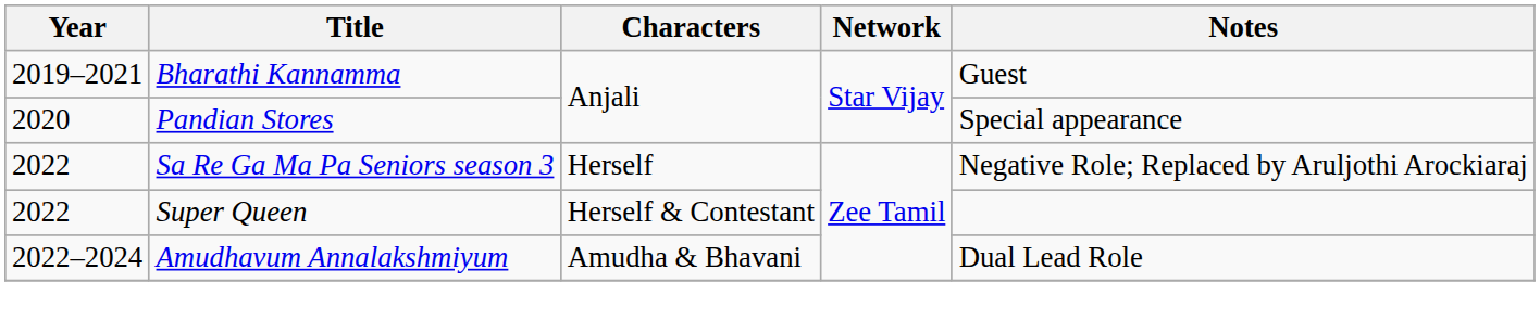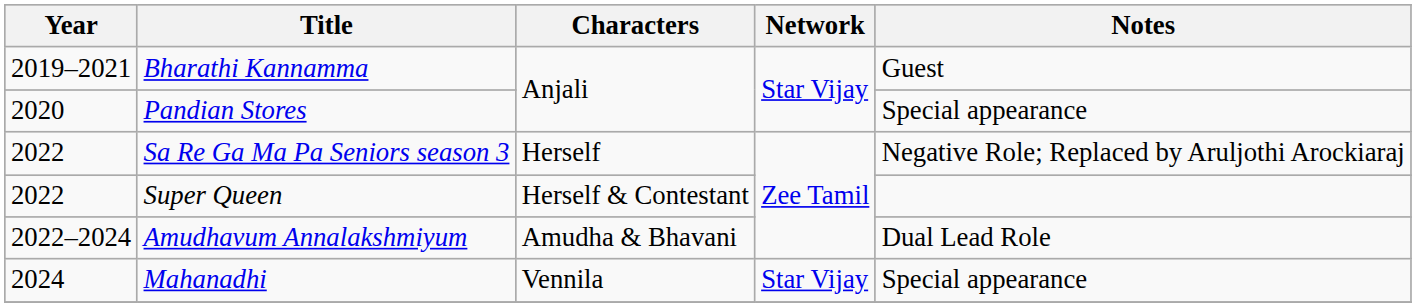+ row: 2024 | Mahanadhi | Vennila | Star Vijay | Special appearance
